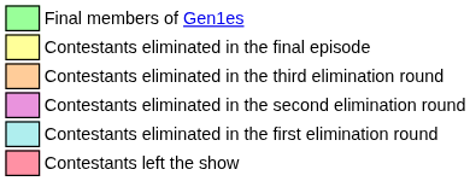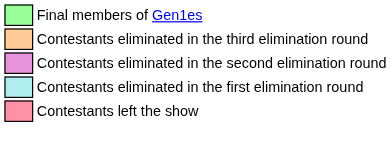- row: Contestants eliminated in the final episode
